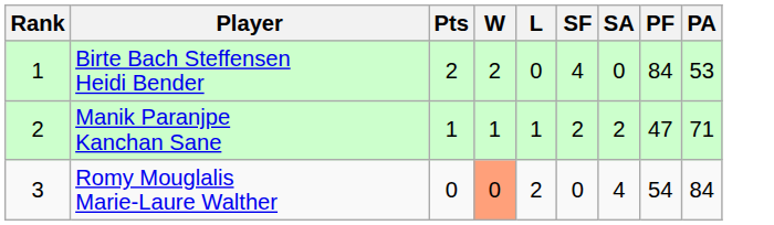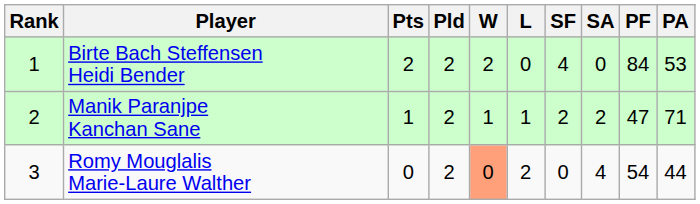+ column: Pld | 2 | 2 | 2
Romy Mouglalis Marie-Laure Walther | PA: 84 -> 44
